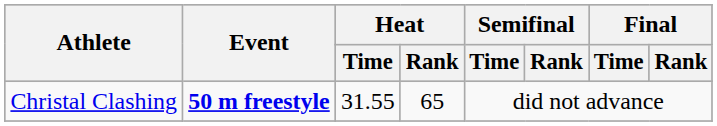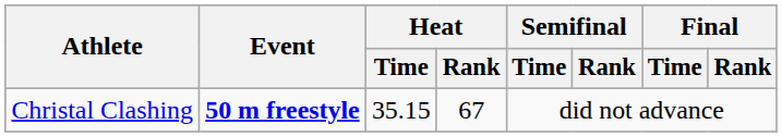Christal Clashing | Heat / Time: 31.55 -> 35.15
Christal Clashing | Heat / Rank: 65 -> 67
